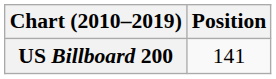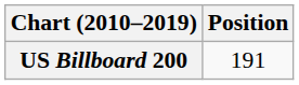US Billboard 200 | Position: 141 -> 191
